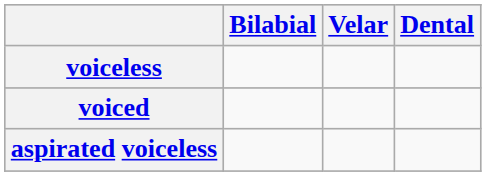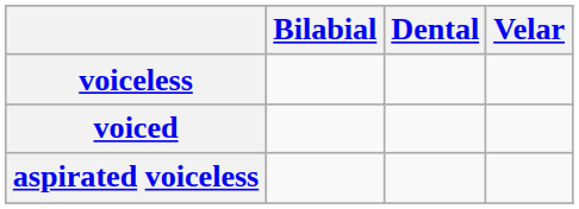columns swapped: Dental <-> Velar
